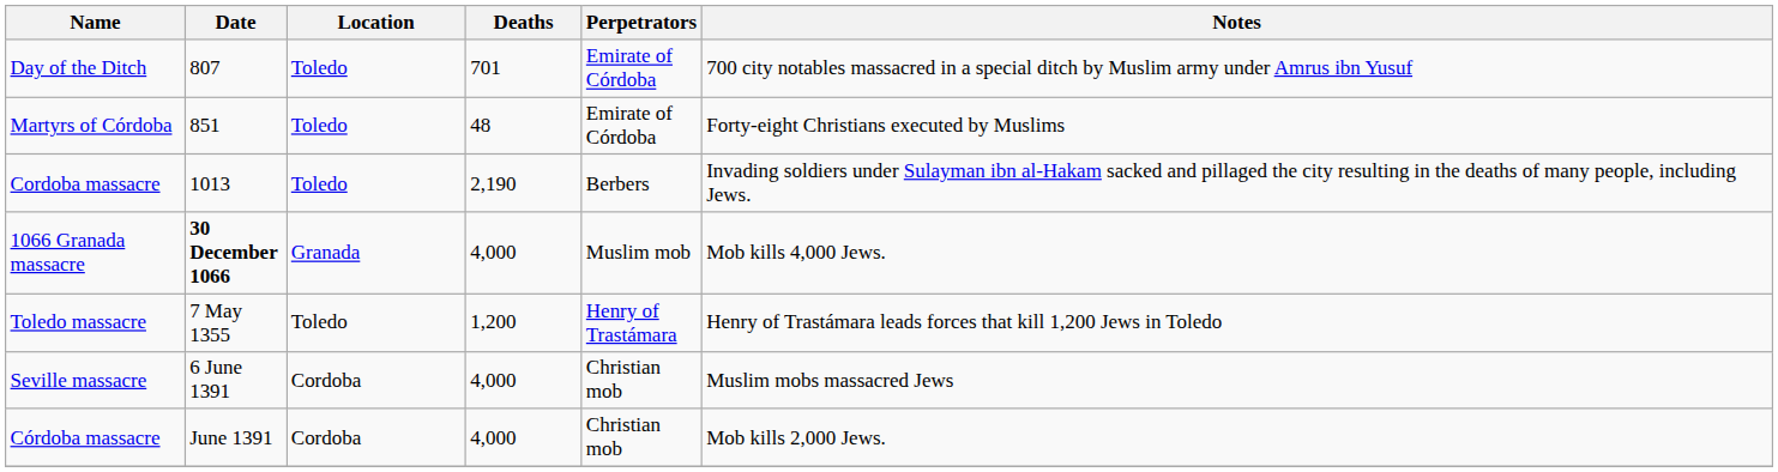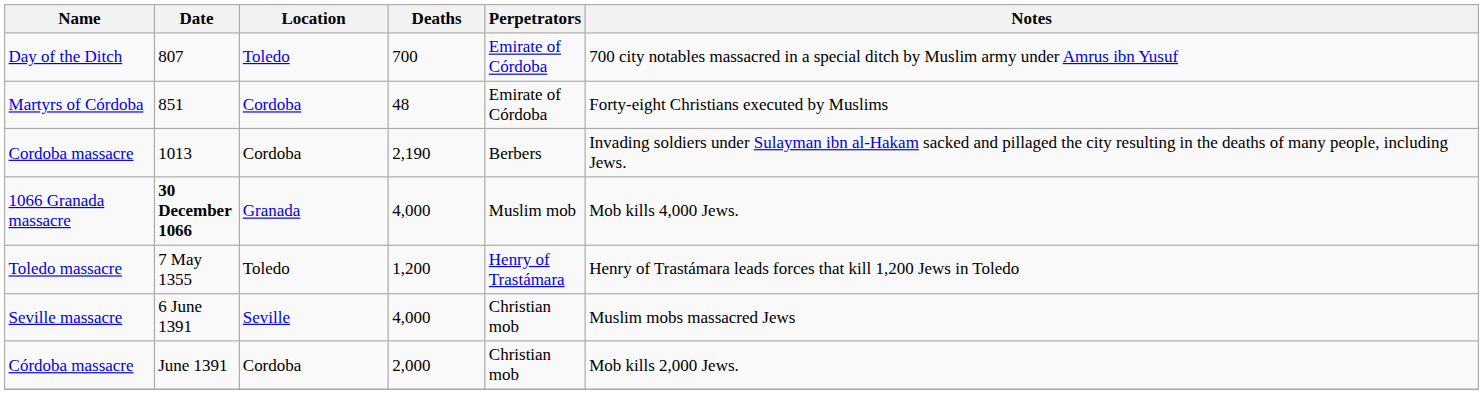Day of the Ditch | Deaths: 701 -> 700
Martyrs of Córdoba | Location: Toledo -> Cordoba
Cordoba massacre | Location: Toledo -> Cordoba
Seville massacre | Location: Cordoba -> Seville
Córdoba massacre | Deaths: 4,000 -> 2,000
